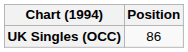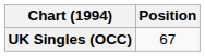UK Singles (OCC) | Position: 86 -> 67
